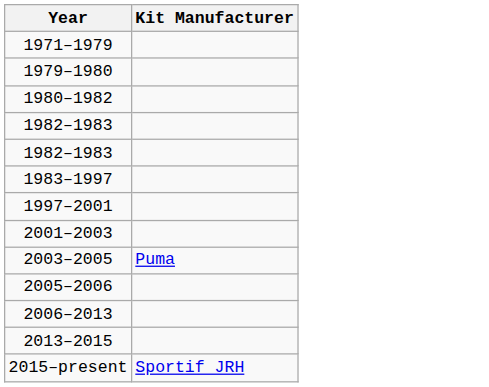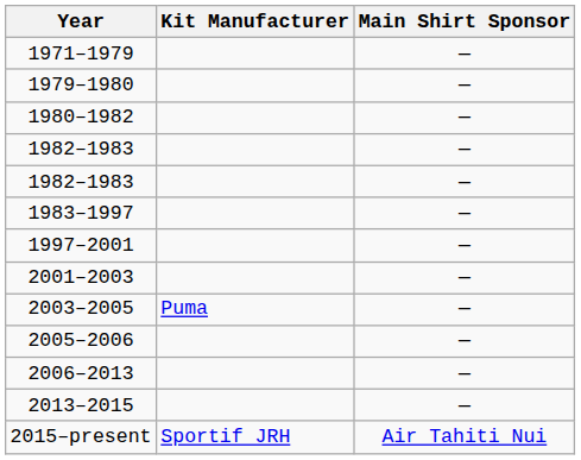+ column: Main Shirt Sponsor | — | — | — | — | — | — | — | — | — | — | — | — | Air Tahiti Nui
